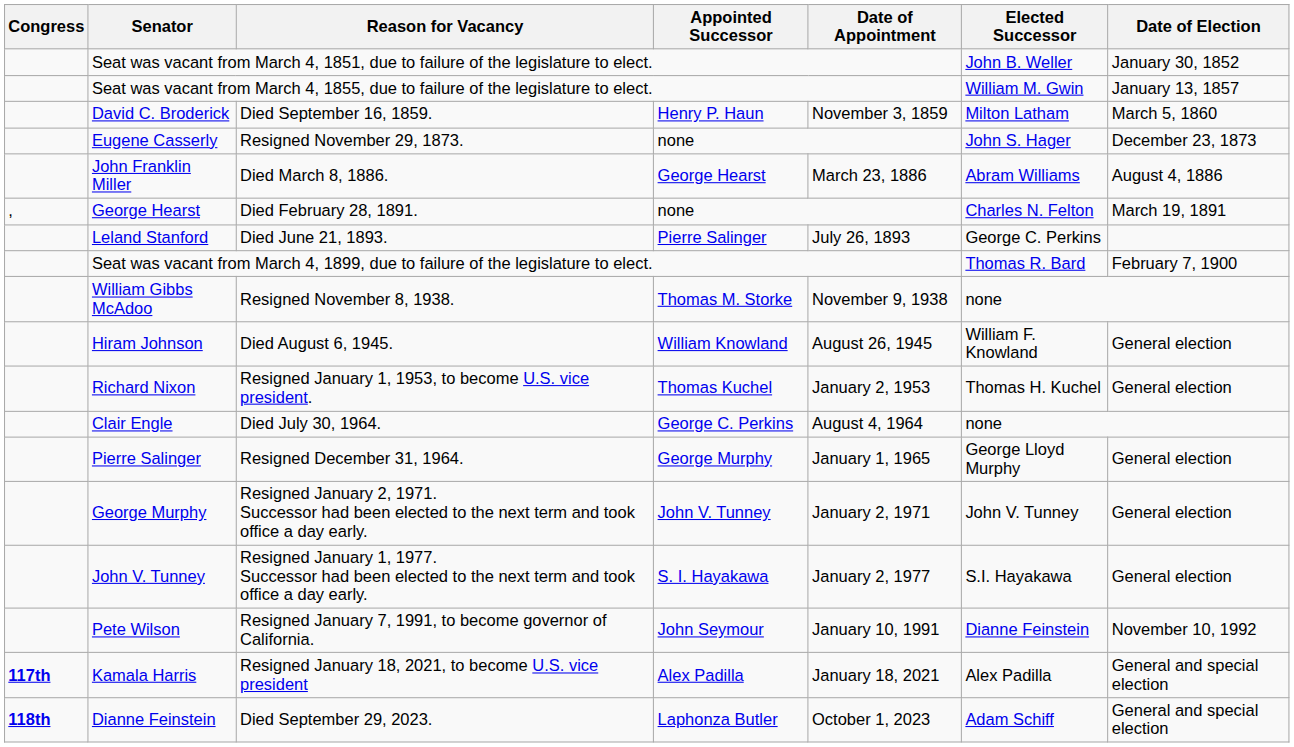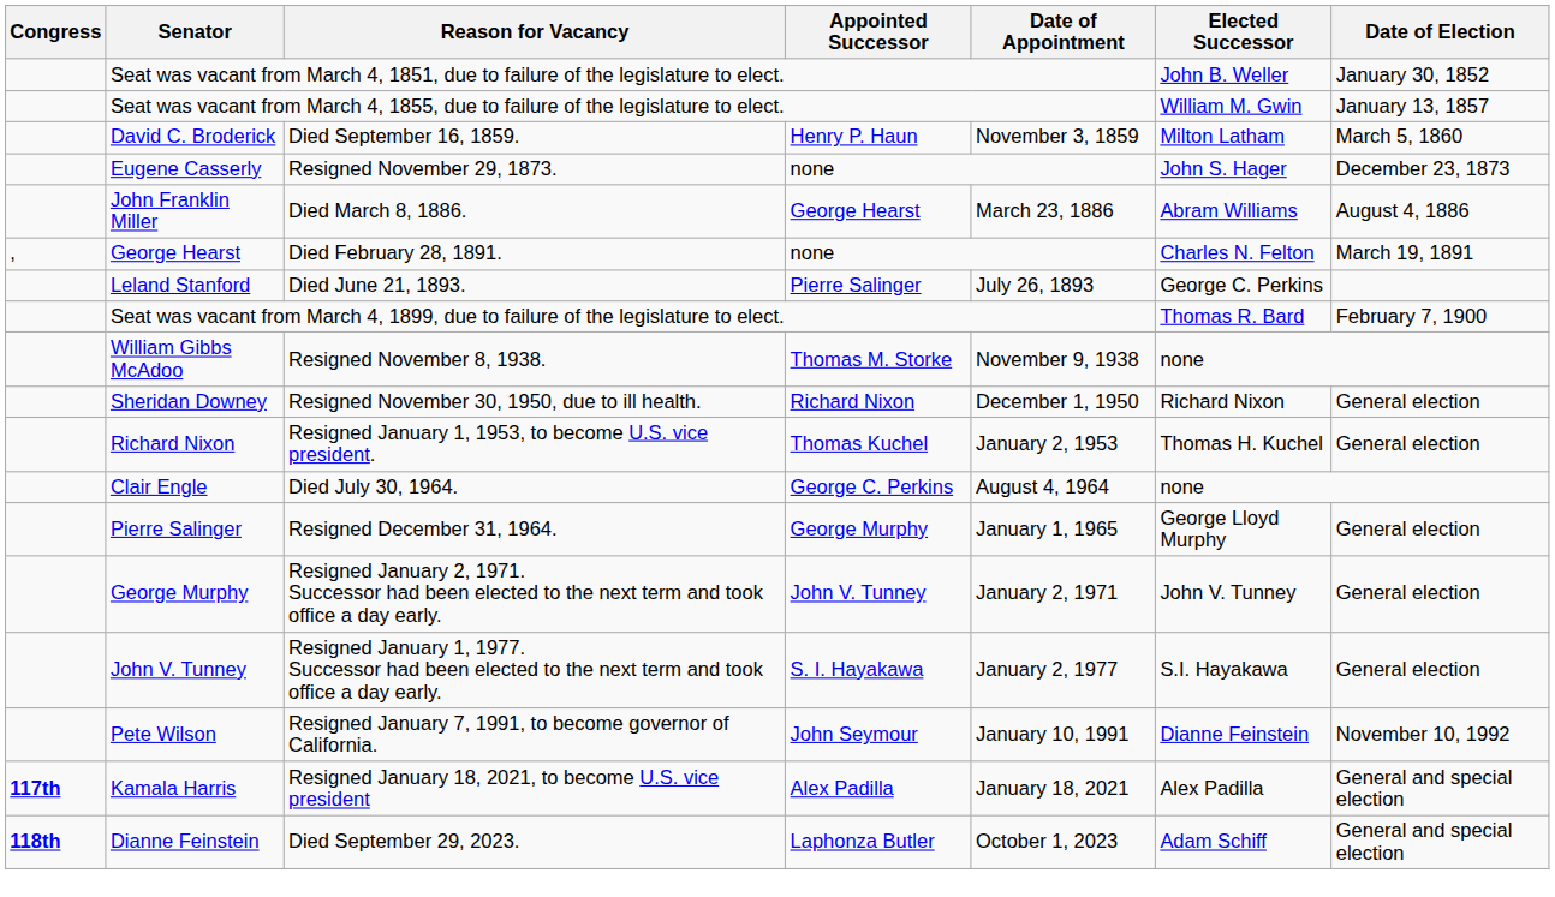- row: Hiram Johnson | Died August 6, 1945. | William Knowland | August 26, 1945 | William F. Knowland | General election
+ row: Sheridan Downey | Resigned November 30, 1950, due to ill health. | Richard Nixon | December 1, 1950 | Richard Nixon | General election
